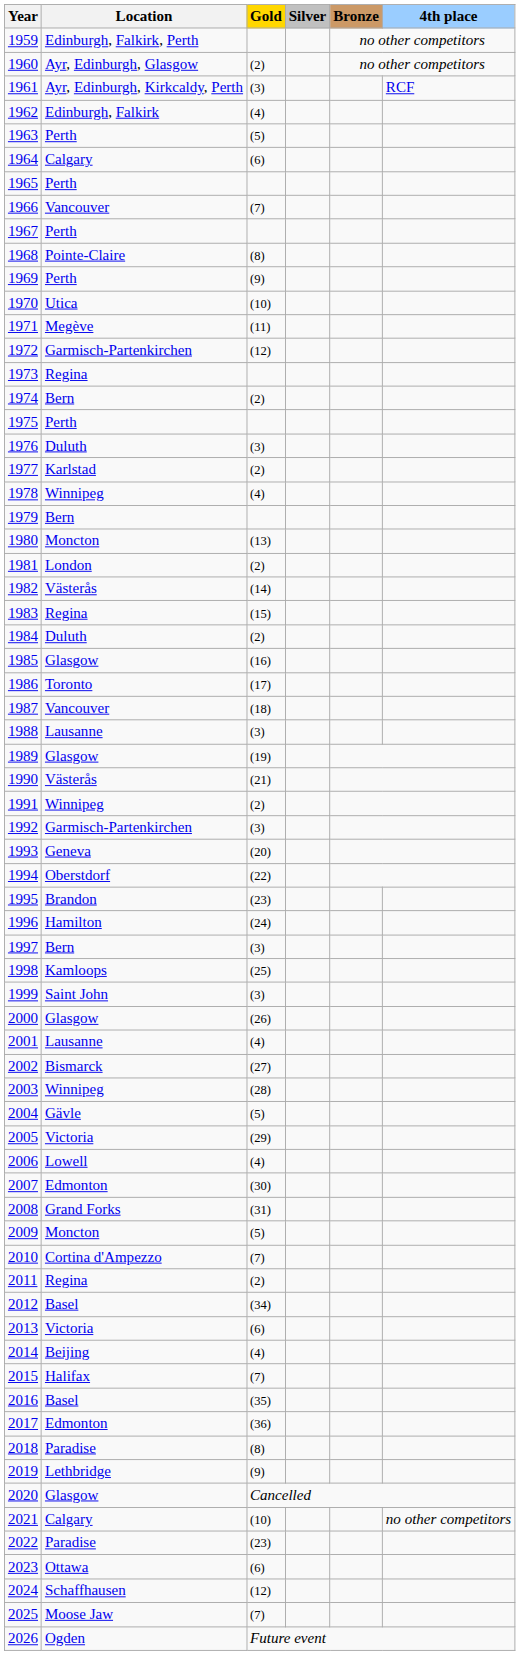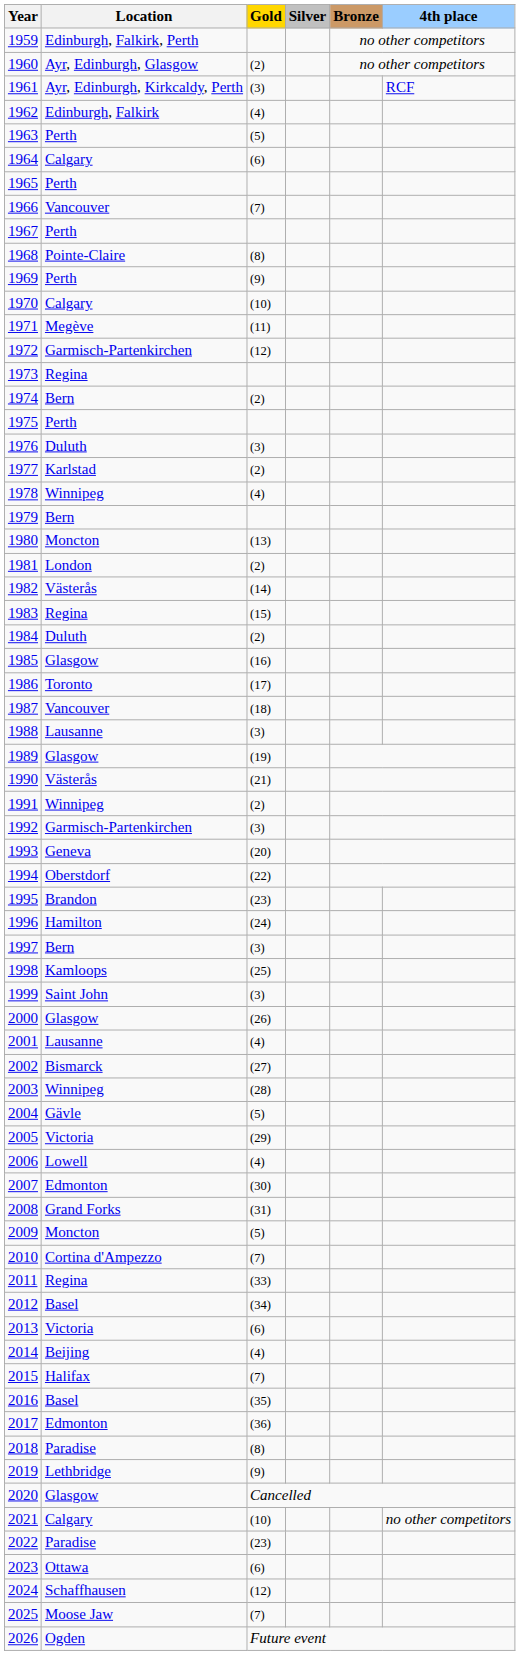1970 | Location: Utica -> Calgary
2011 | Gold: (2) -> (33)
